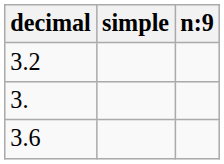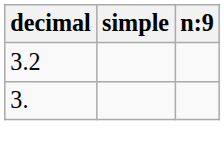- row: 3.6
